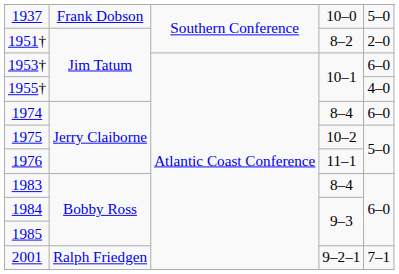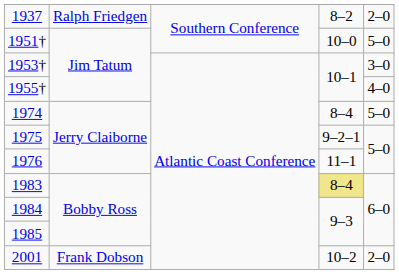1937 | column 2: Frank Dobson -> Ralph Friedgen
1937 | column 4: 10–0 -> 8–2
1937 | column 5: 5–0 -> 2–0
1951† | column 4: 8–2 -> 10–0
1951† | column 5: 2–0 -> 5–0
1953† | column 5: 6–0 -> 3–0
1974 | column 5: 6–0 -> 5–0
1975 | column 4: 10–2 -> 9–2–1
1983 | column 4: no background -> khaki background
2001 | column 2: Ralph Friedgen -> Frank Dobson
2001 | column 4: 9–2–1 -> 10–2
2001 | column 5: 7–1 -> 2–0
